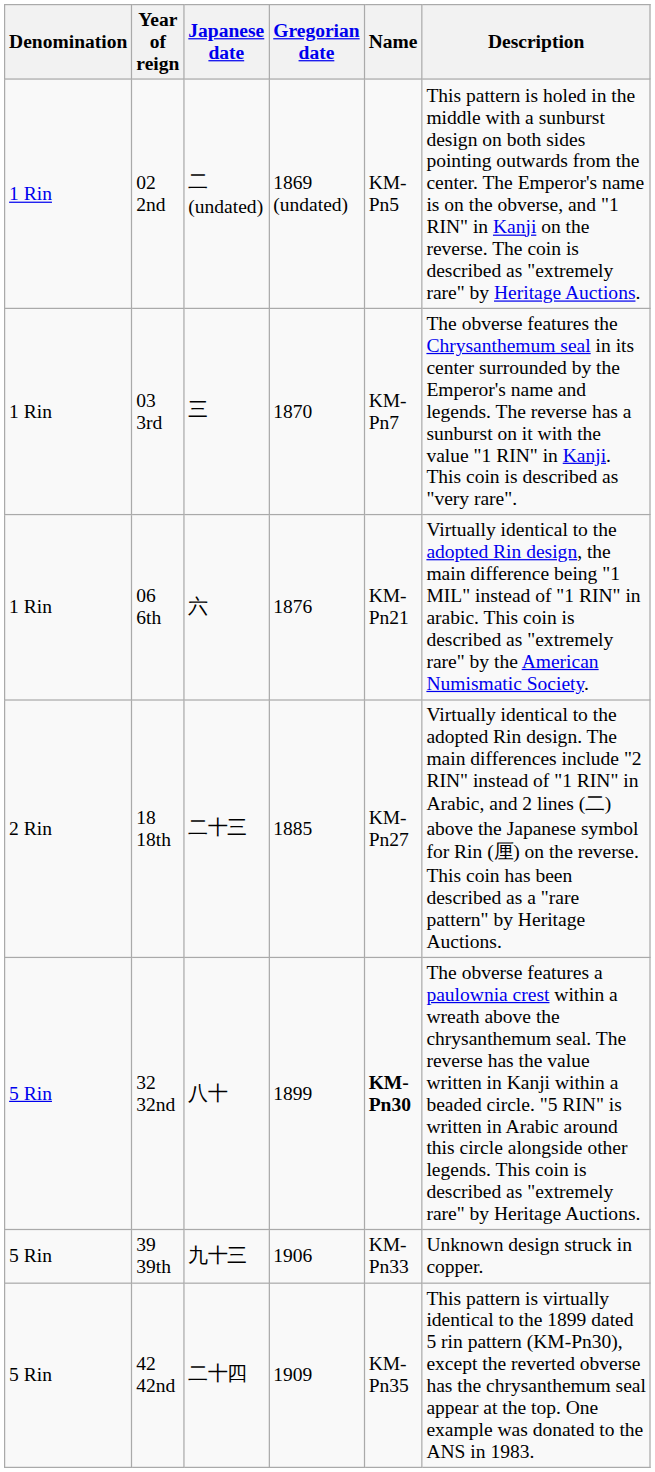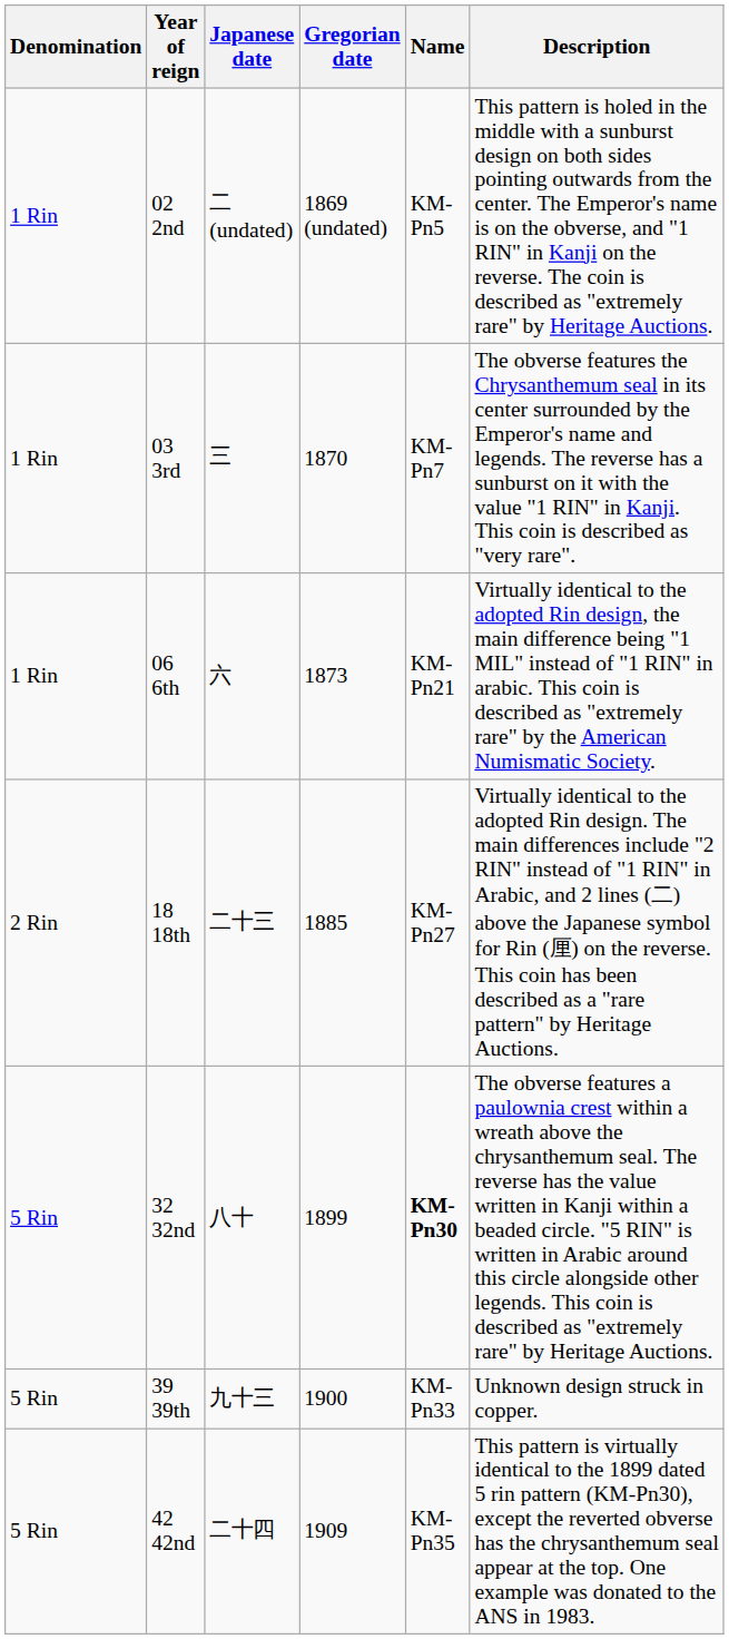06 6th | Gregorian date: 1876 -> 1873
39 39th | Gregorian date: 1906 -> 1900
